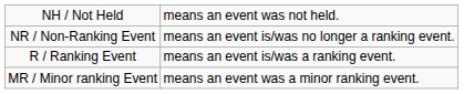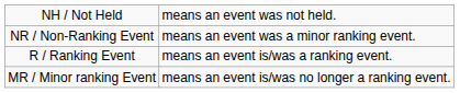NR / Non-Ranking Event | column 5: means an event is/was no longer a ranking event. -> means an event was a minor ranking event.
MR / Minor ranking Event | column 5: means an event was a minor ranking event. -> means an event is/was no longer a ranking event.
